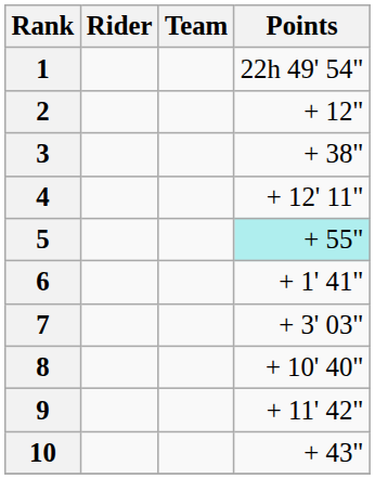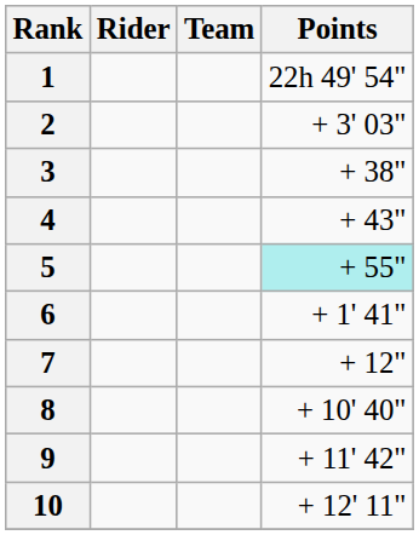2 | Points: + 12" -> + 3' 03"
4 | Points: + 12' 11" -> + 43"
7 | Points: + 3' 03" -> + 12"
10 | Points: + 43" -> + 12' 11"
